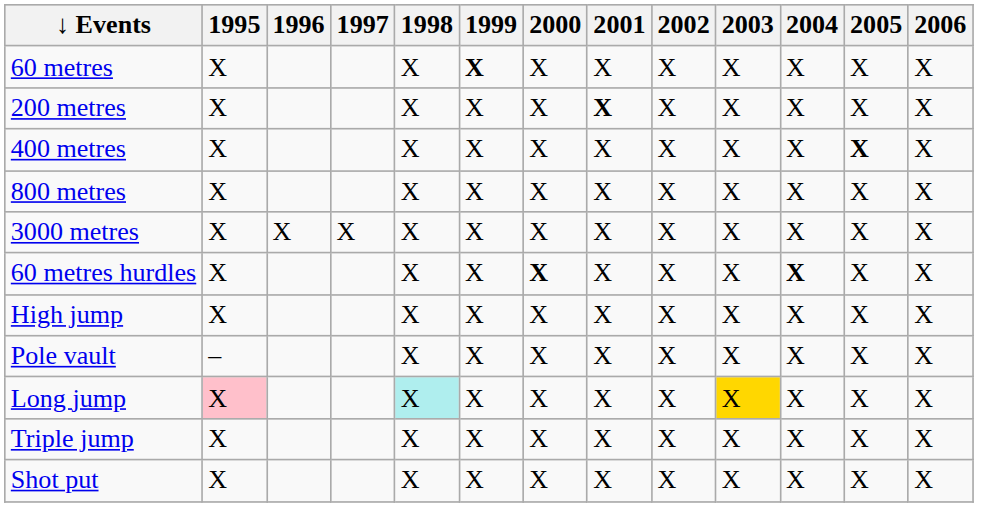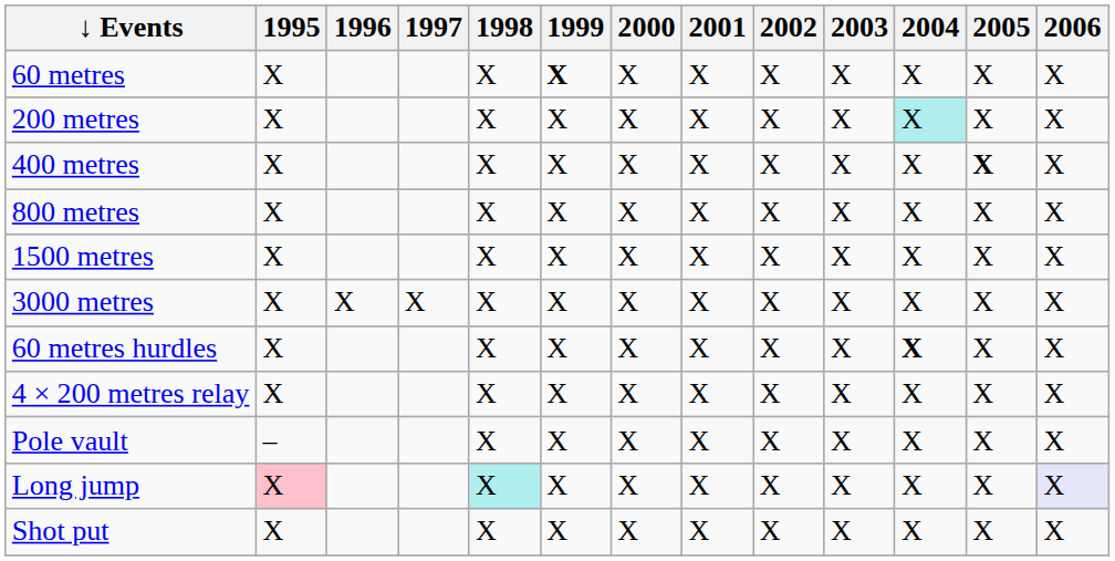200 metres | 2001: bold -> normal
200 metres | 2004: no background -> paleturquoise background
+ row: 1500 metres | X | X | X | X | X | X | X | X | X | X
60 metres hurdles | 2000: bold -> normal
+ row: 4 × 200 metres relay | X | X | X | X | X | X | X | X | X | X
- row: High jump | X | X | X | X | X | X | X | X | X | X
Long jump | 2003: gold background -> no background
Long jump | 2006: no background -> lavender background
- row: Triple jump | X | X | X | X | X | X | X | X | X | X
